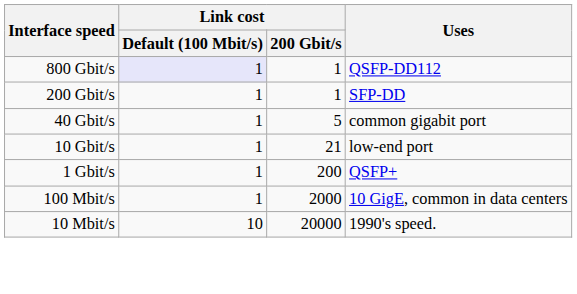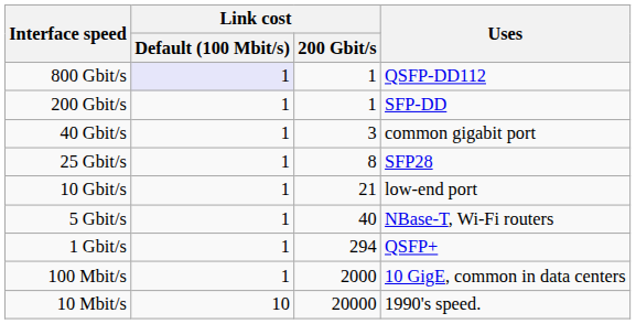40 Gbit/s | Link cost / 200 Gbit/s: 5 -> 3
+ row: 25 Gbit/s | 1 | 8 | SFP28
+ row: 5 Gbit/s | 1 | 40 | NBase-T, Wi-Fi routers
1 Gbit/s | Link cost / 200 Gbit/s: 200 -> 294
